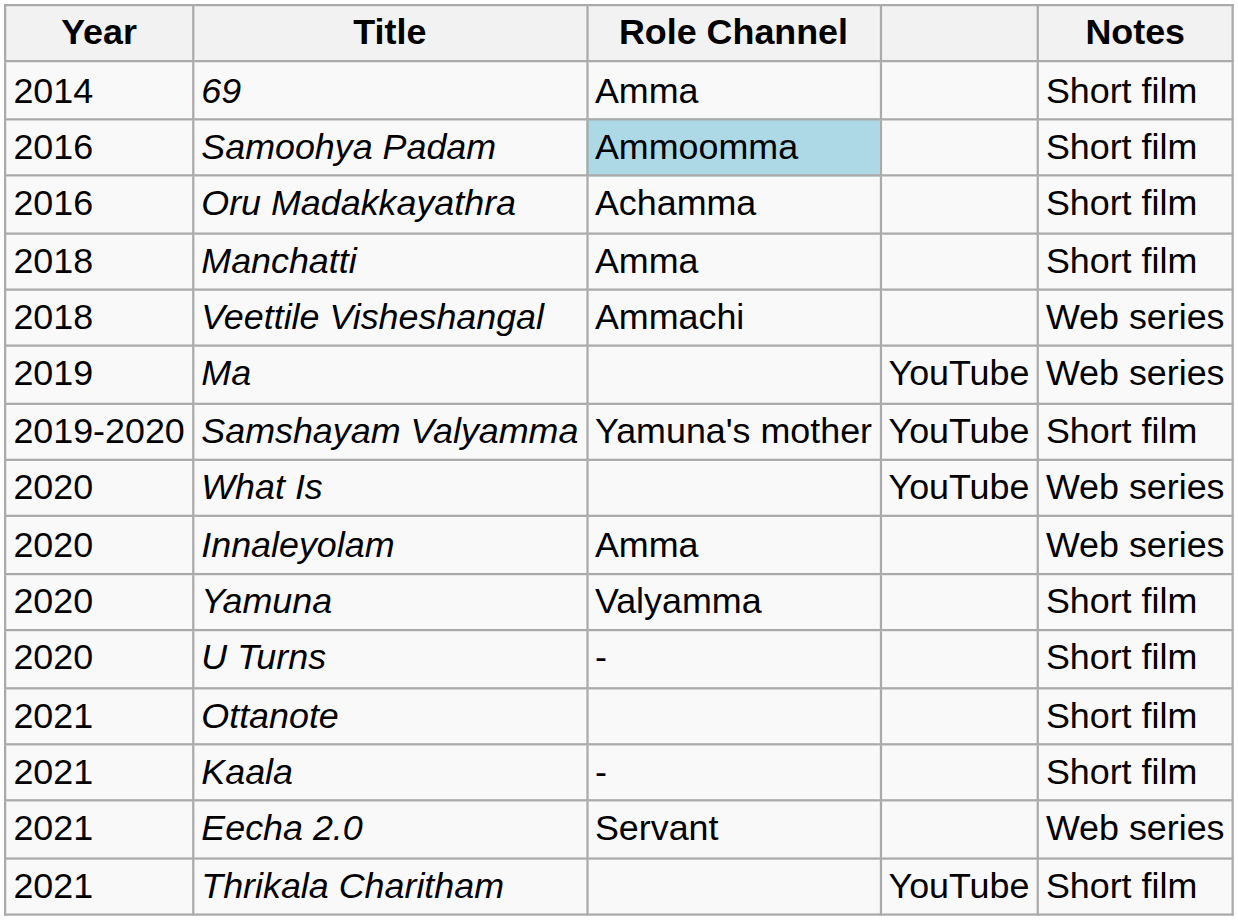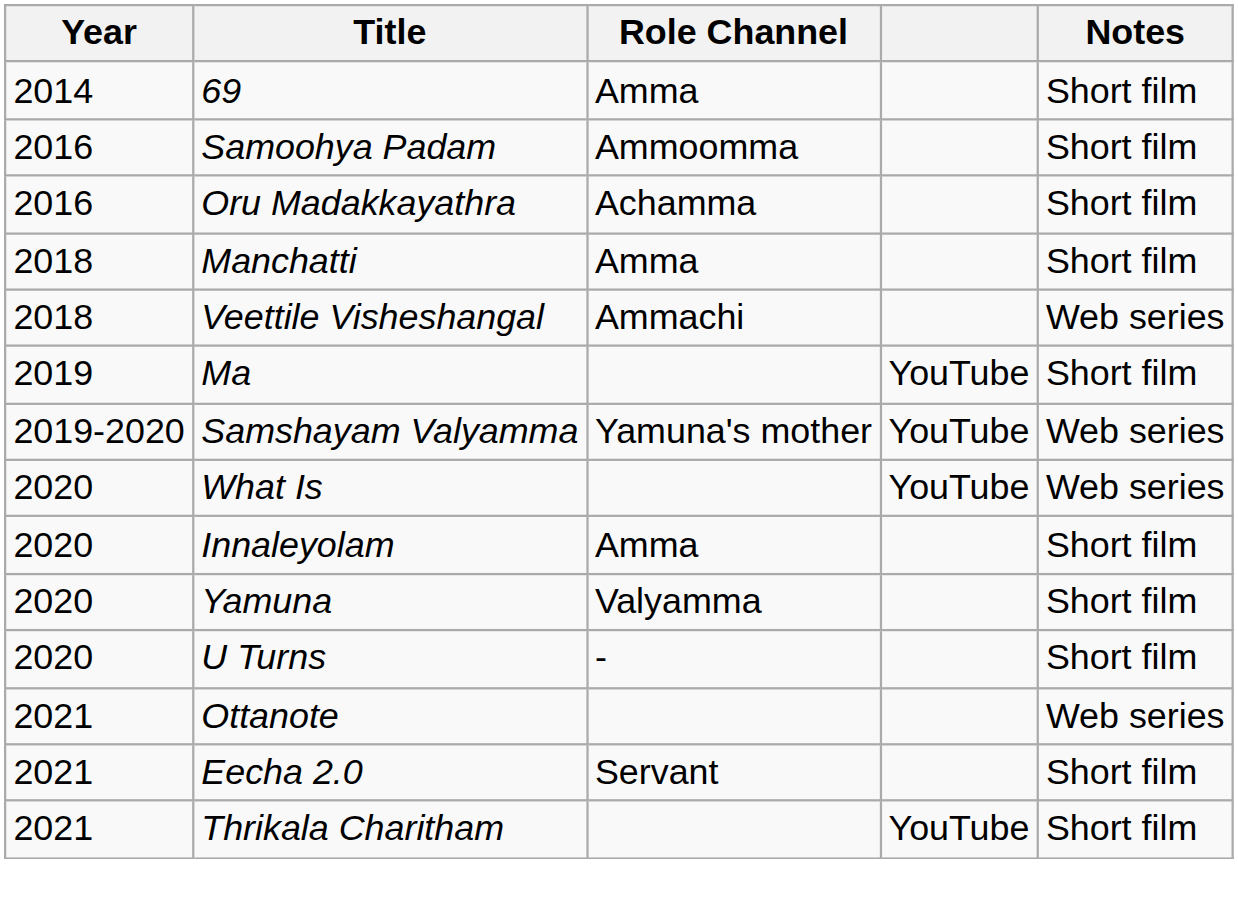Samoohya Padam | Role Channel: lightblue background -> no background
Ma | Notes: Web series -> Short film
Samshayam Valyamma | Notes: Short film -> Web series
Innaleyolam | Notes: Web series -> Short film
Ottanote | Notes: Short film -> Web series
- row: 2021 | Kaala | - | Short film
Eecha 2.0 | Notes: Web series -> Short film
